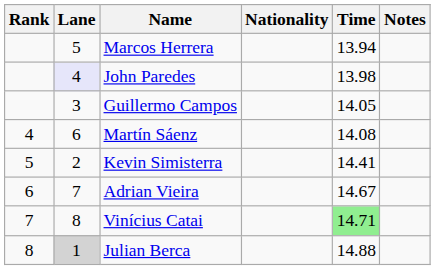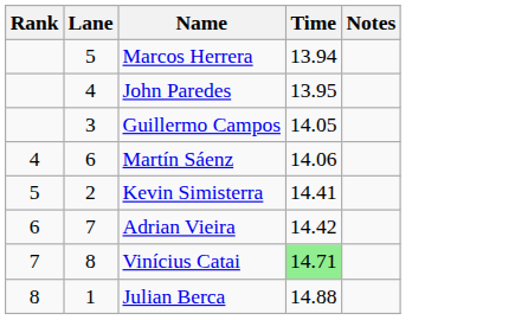- column: Nationality
John Paredes | Lane: lavender background -> no background
John Paredes | Time: 13.98 -> 13.95
Martín Sáenz | Time: 14.08 -> 14.06
Adrian Vieira | Time: 14.67 -> 14.42
Julian Berca | Lane: lightgrey background -> no background
